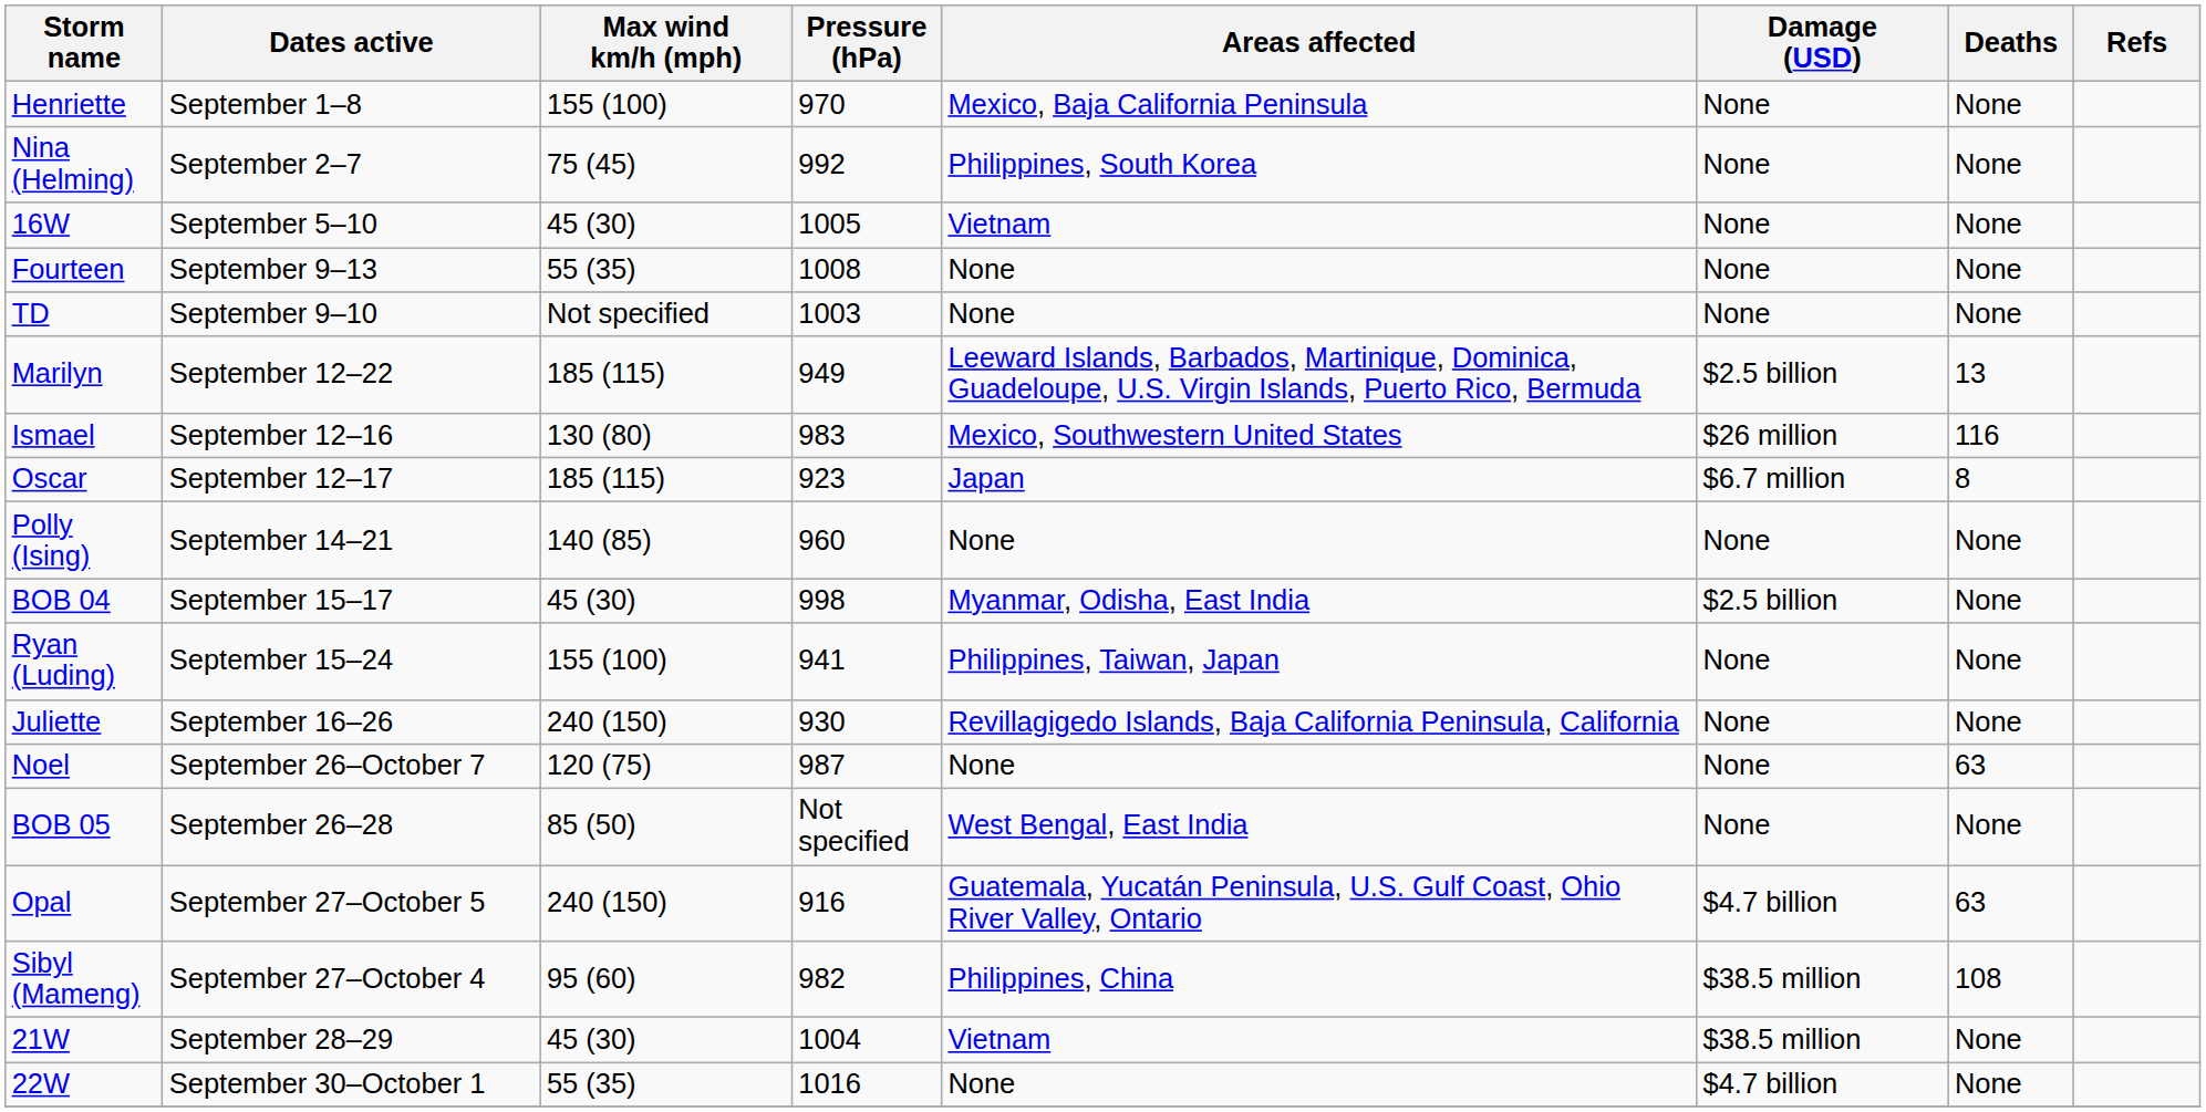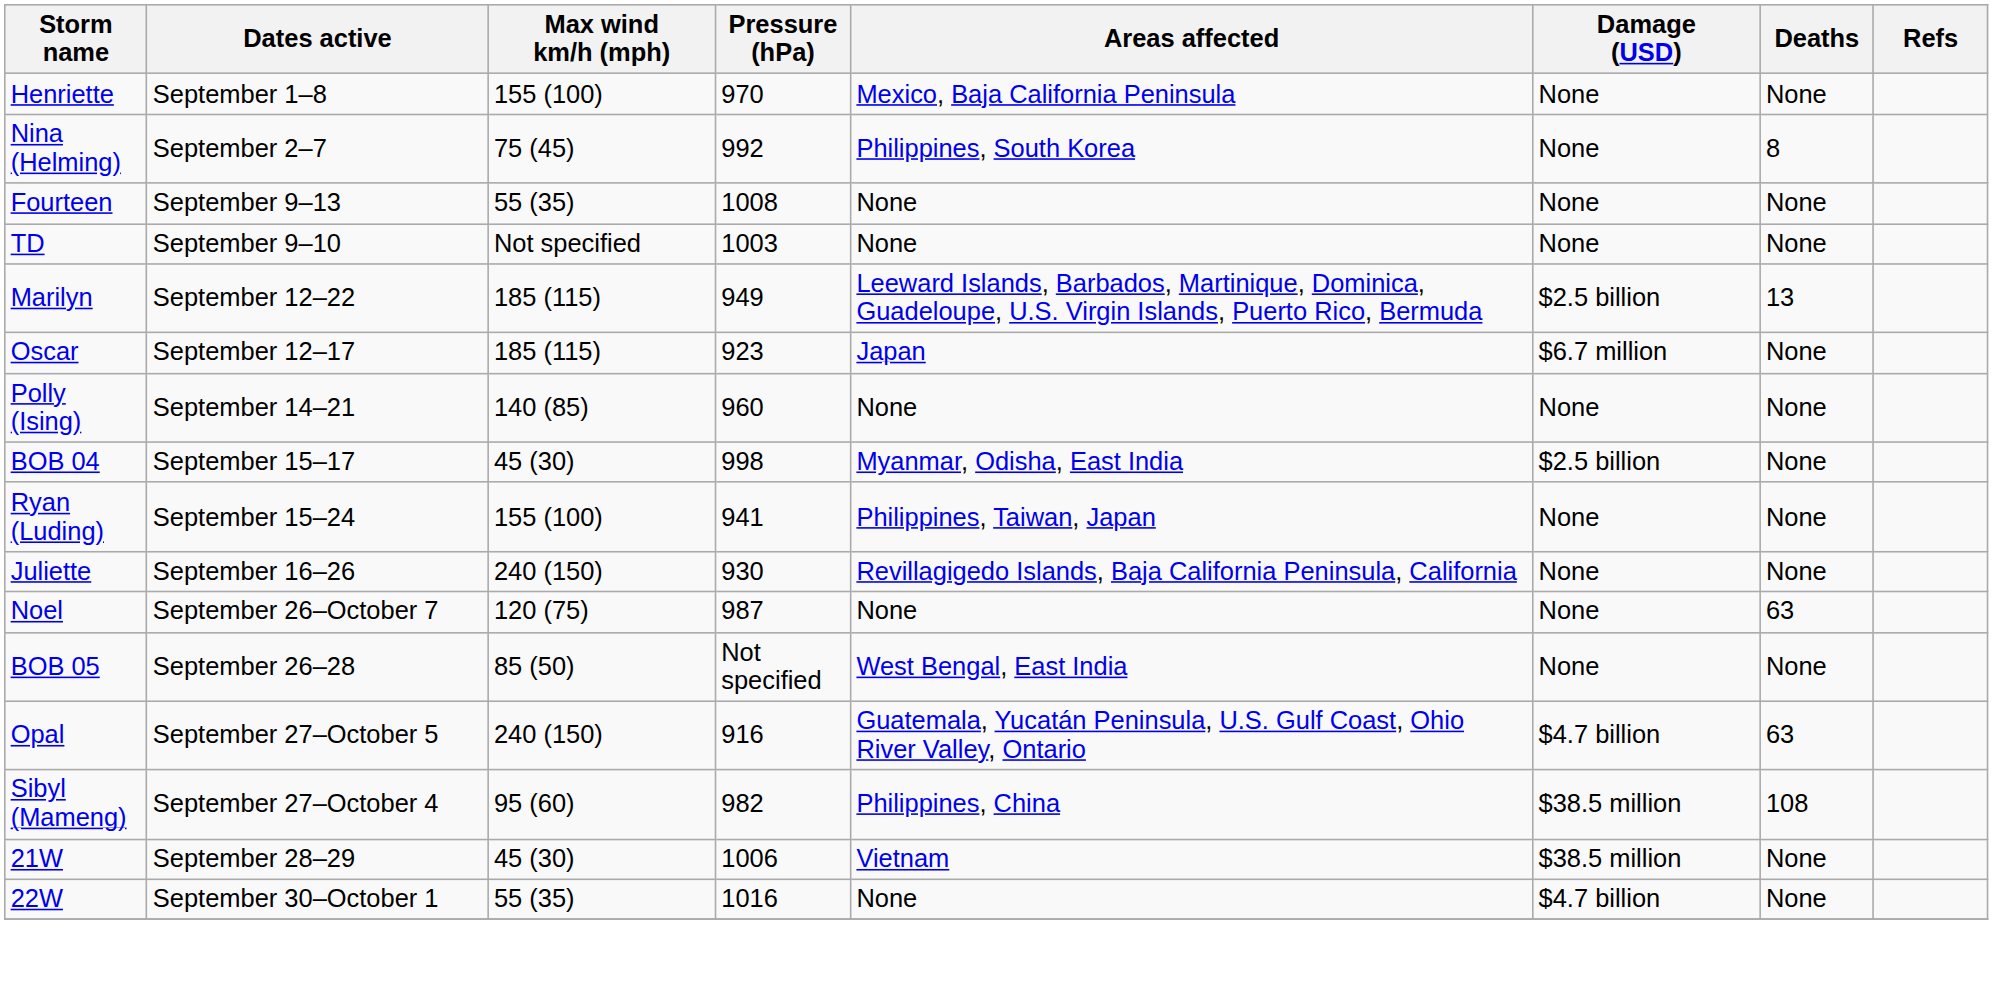Nina (Helming) | Deaths: None -> 8
- row: 16W | September 5–10 | 45 (30) | 1005 | Vietnam | None | None
- row: Ismael | September 12–16 | 130 (80) | 983 | Mexico, Southwestern United States | $26 million | 116
Oscar | Deaths: 8 -> None
21W | Pressure (hPa): 1004 -> 1006
